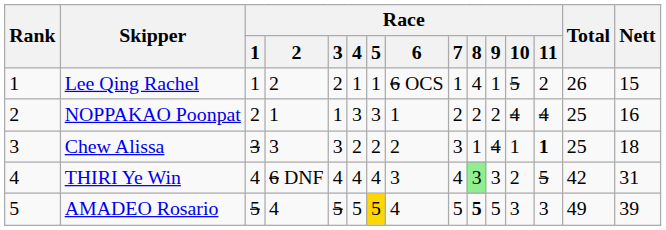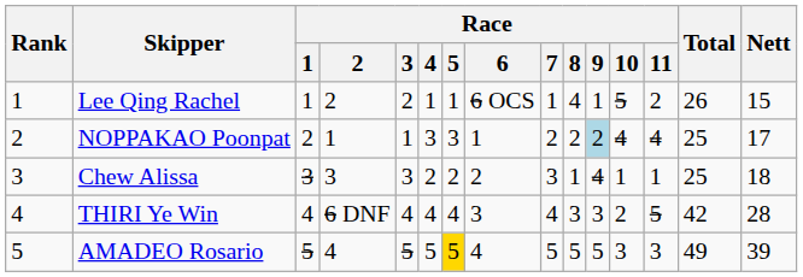NOPPAKAO Poonpat | Race / 9: no background -> lightblue background
NOPPAKAO Poonpat | Nett: 16 -> 17
Chew Alissa | Race / 11: bold -> normal
THIRI Ye Win | Race / 8: lightgreen background -> no background
THIRI Ye Win | Nett: 31 -> 28
AMADEO Rosario | Race / 8: bold -> normal
